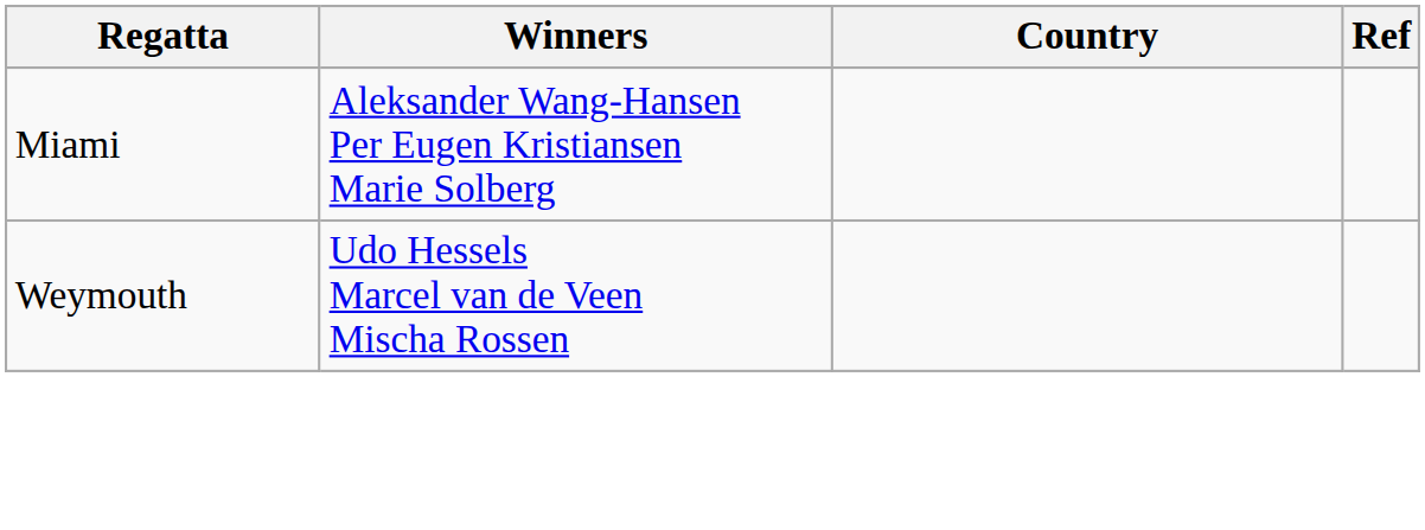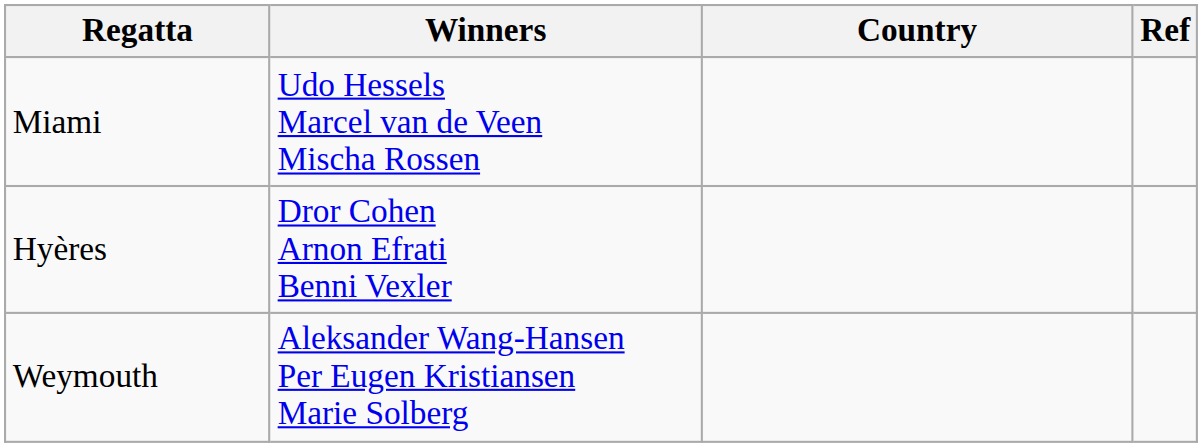Miami | Winners: Aleksander Wang-Hansen Per Eugen Kristiansen Marie Solberg -> Udo Hessels Marcel van de Veen Mischa Rossen
+ row: Hyères | Dror Cohen Arnon Efrati Benni Vexler
Weymouth | Winners: Udo Hessels Marcel van de Veen Mischa Rossen -> Aleksander Wang-Hansen Per Eugen Kristiansen Marie Solberg
